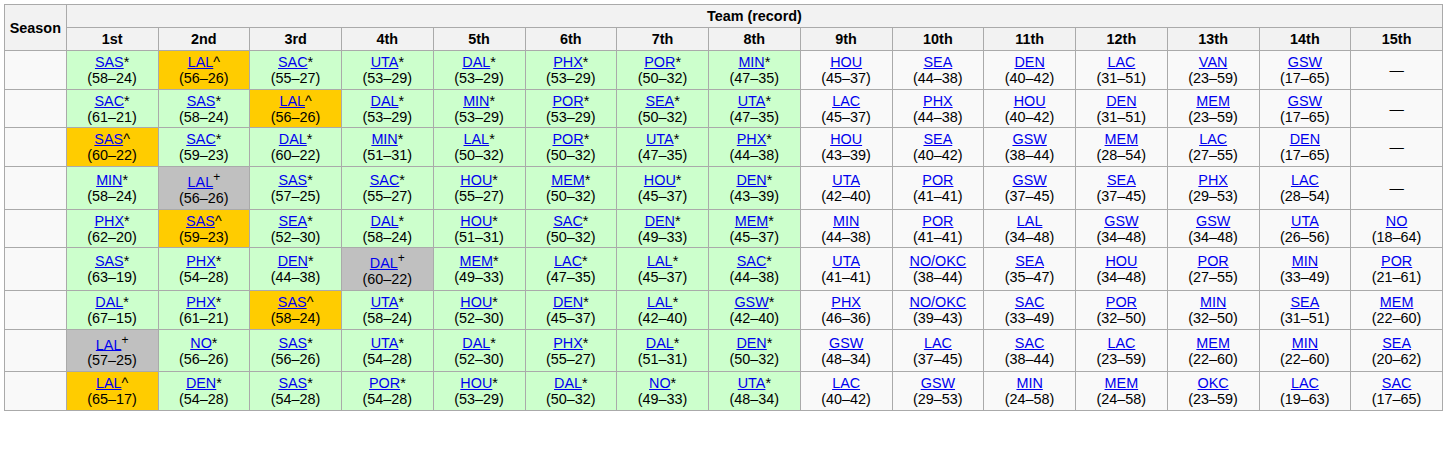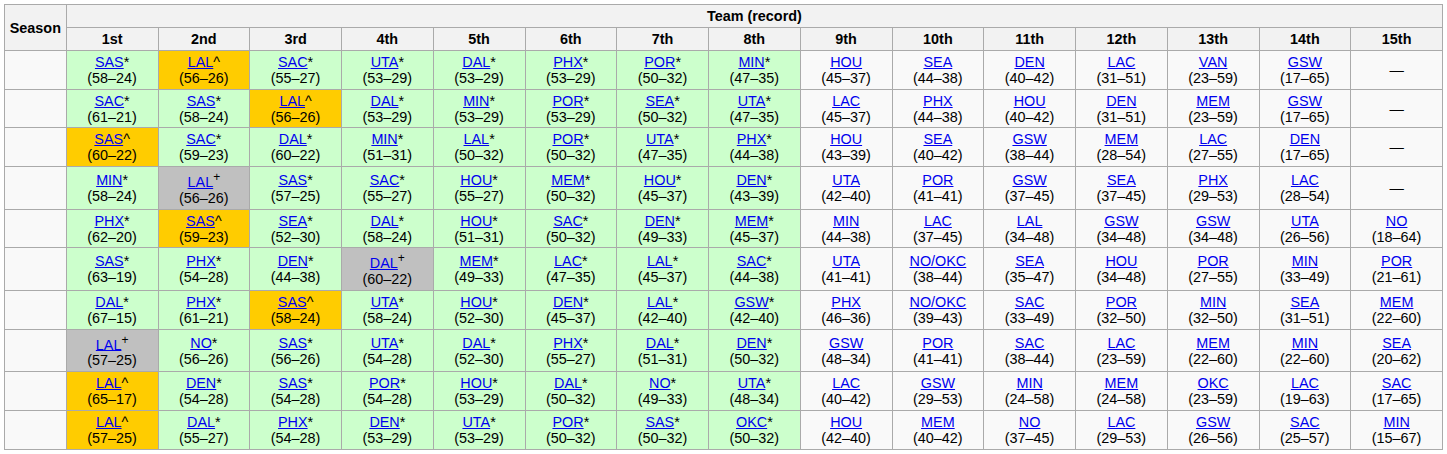PHX* (62–20) | Team (record) / 10th: POR (41–41) -> LAC (37–45)
LAL+ (57–25) | Team (record) / 10th: LAC (37–45) -> POR (41–41)
+ row: LAL^ (57–25) | DAL* (55–27) | PHX* (54–28) | DEN* (53–29) | UTA* (53–29) | POR* (50–32) | SAS* (50–32) | OKC* (50–32) | HOU (42–40) | MEM (40–42) | NO (37–45) | LAC (29–53) | GSW (26–56) | SAC (25–57) | MIN (15–67)
